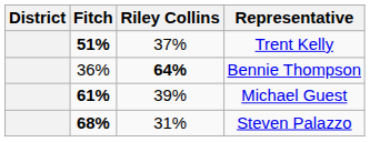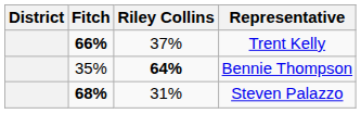Trent Kelly | Fitch: 51% -> 66%
Bennie Thompson | Fitch: 36% -> 35%
- row: 61% | 39% | Michael Guest
